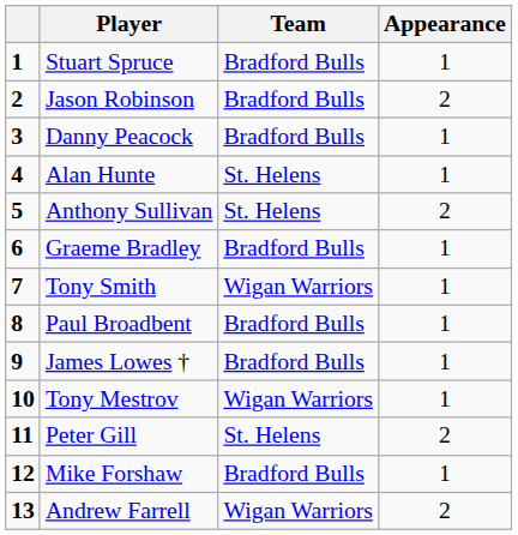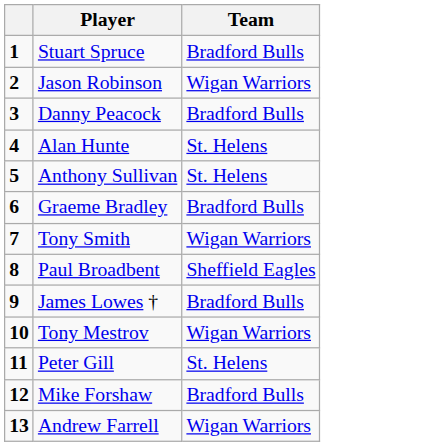- column: Appearance | 1 | 2 | 1 | 1 | 2 | 1 | 1 | 1 | 1 | 1 | 2 | 1 | 2
Jason Robinson | Team: Bradford Bulls -> Wigan Warriors
Paul Broadbent | Team: Bradford Bulls -> Sheffield Eagles
